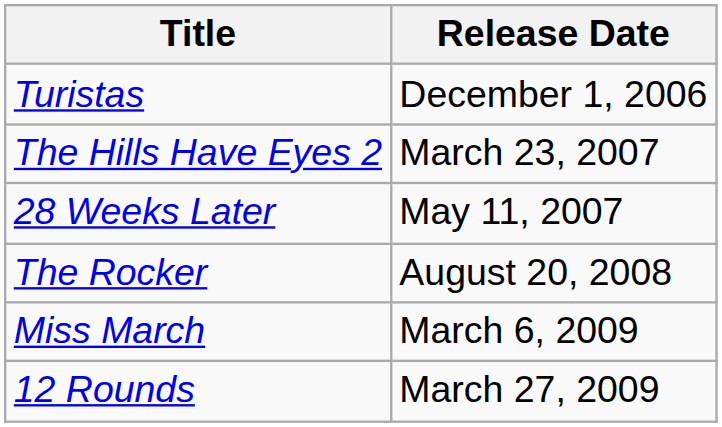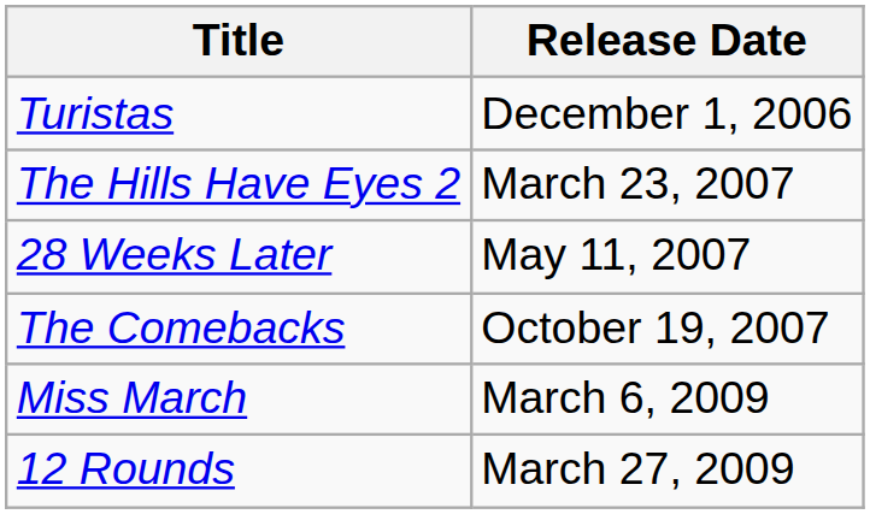+ row: The Comebacks | October 19, 2007
- row: The Rocker | August 20, 2008
